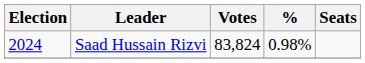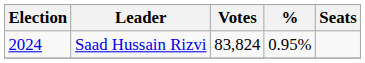Saad Hussain Rizvi | %: 0.98% -> 0.95%
